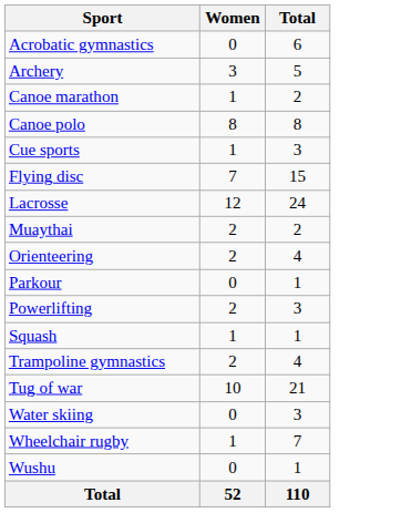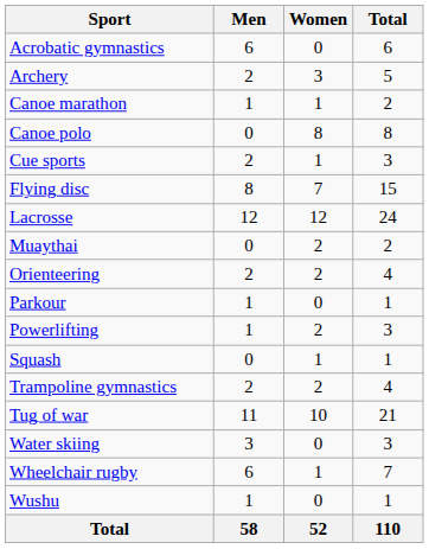+ column: Men | 6 | 2 | 1 | 0 | 2 | 8 | 12 | 0 | 2 | 1 | 1 | 0 | 2 | 11 | 3 | 6 | 1 | 58
